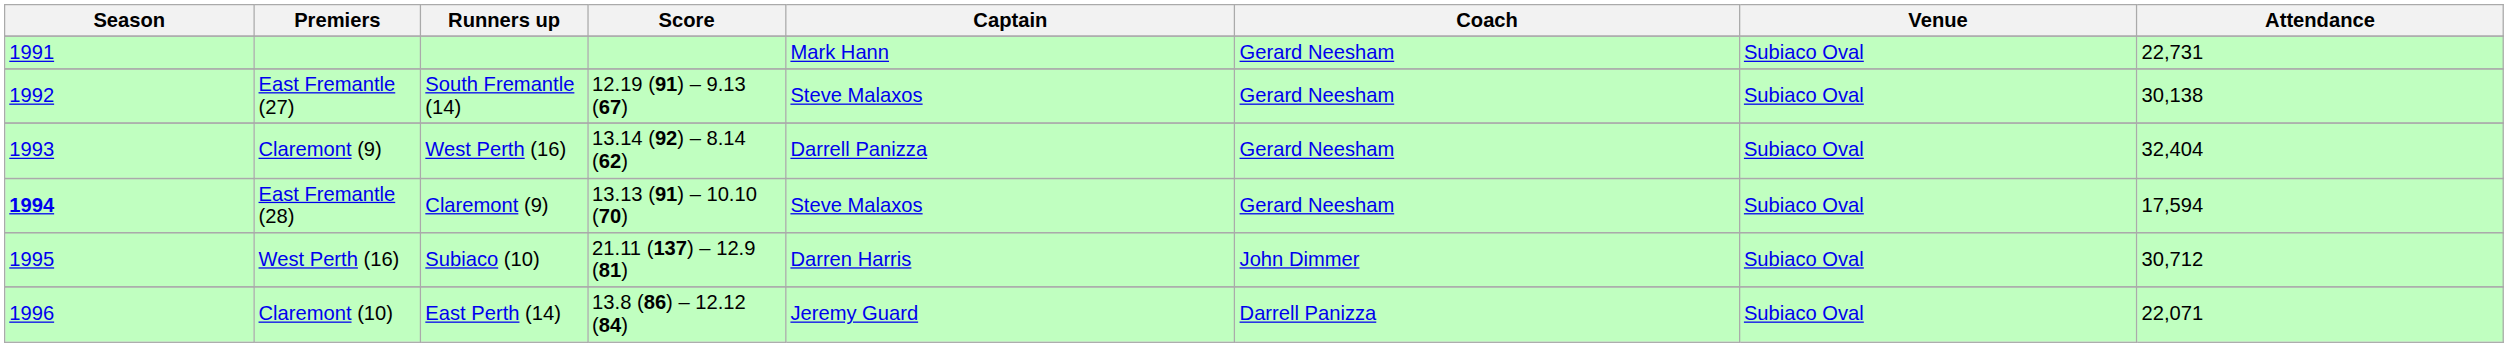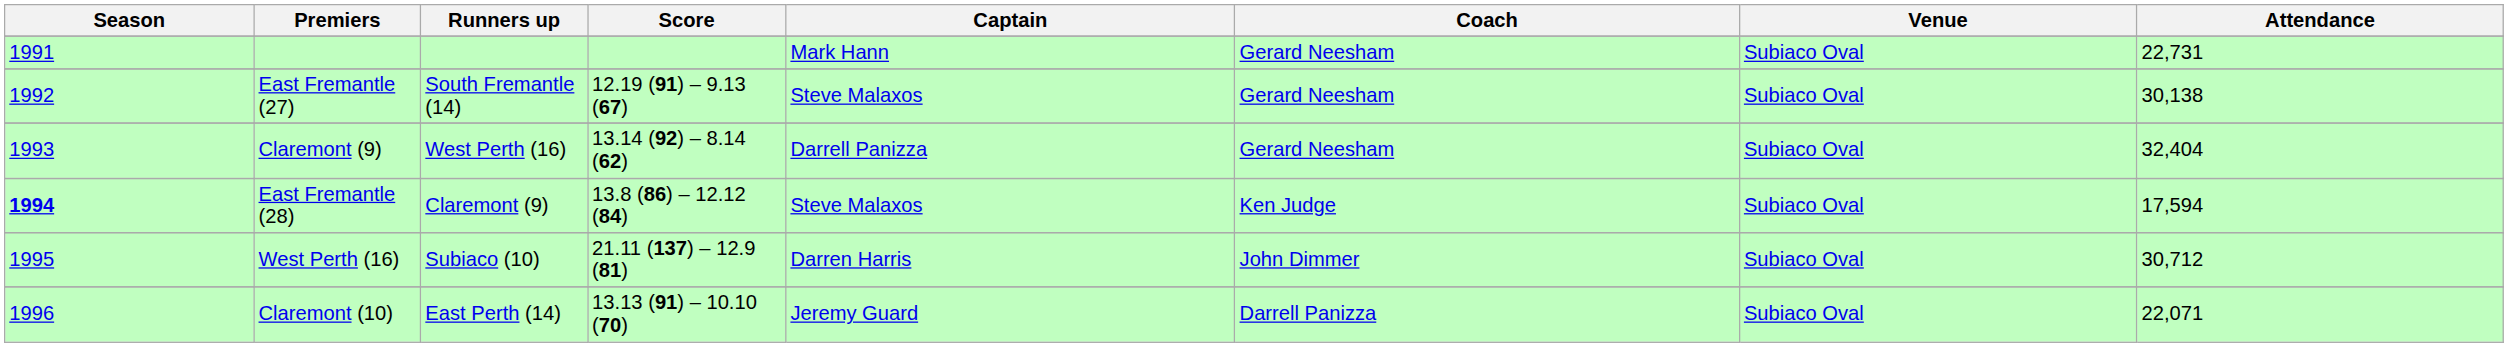East Fremantle (28) | Score: 13.13 (91) – 10.10 (70) -> 13.8 (86) – 12.12 (84)
East Fremantle (28) | Coach: Gerard Neesham -> Ken Judge
Claremont (10) | Score: 13.8 (86) – 12.12 (84) -> 13.13 (91) – 10.10 (70)
